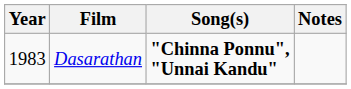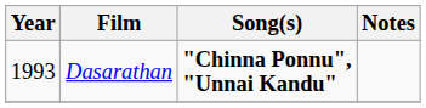Dasarathan | Year: 1983 -> 1993
